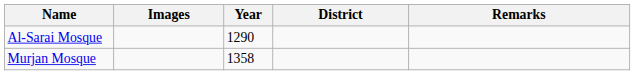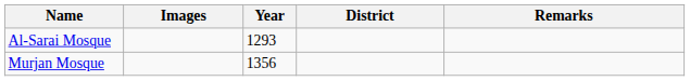Al-Sarai Mosque | Year: 1290 -> 1293
Murjan Mosque | Year: 1358 -> 1356
